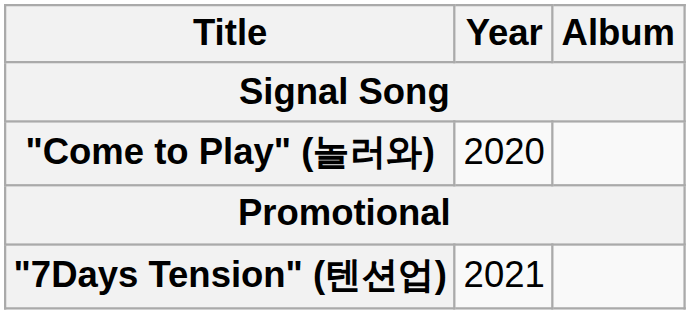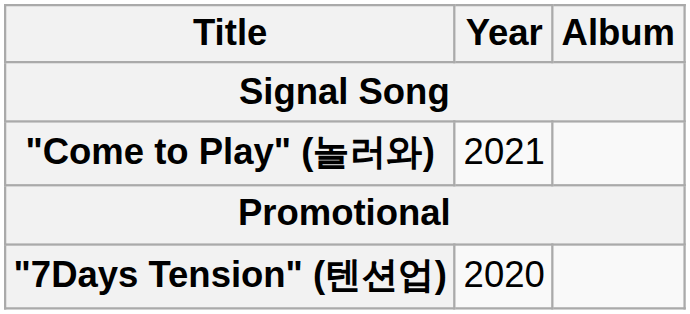"Come to Play" (놀러와) | Year: 2020 -> 2021
"7Days Tension" (텐션업) | Year: 2021 -> 2020
